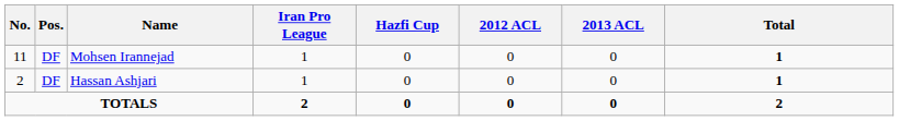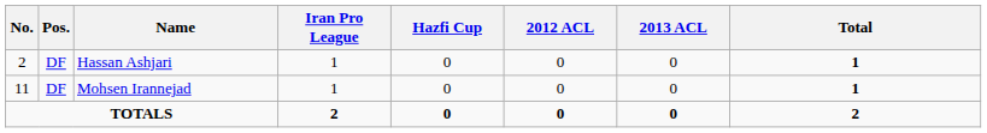rows swapped: Hassan Ashjari <-> Mohsen Irannejad
